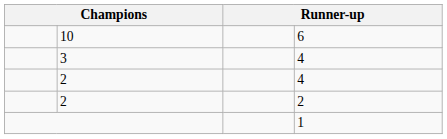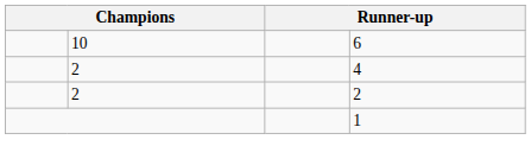- row: 3 | 4
